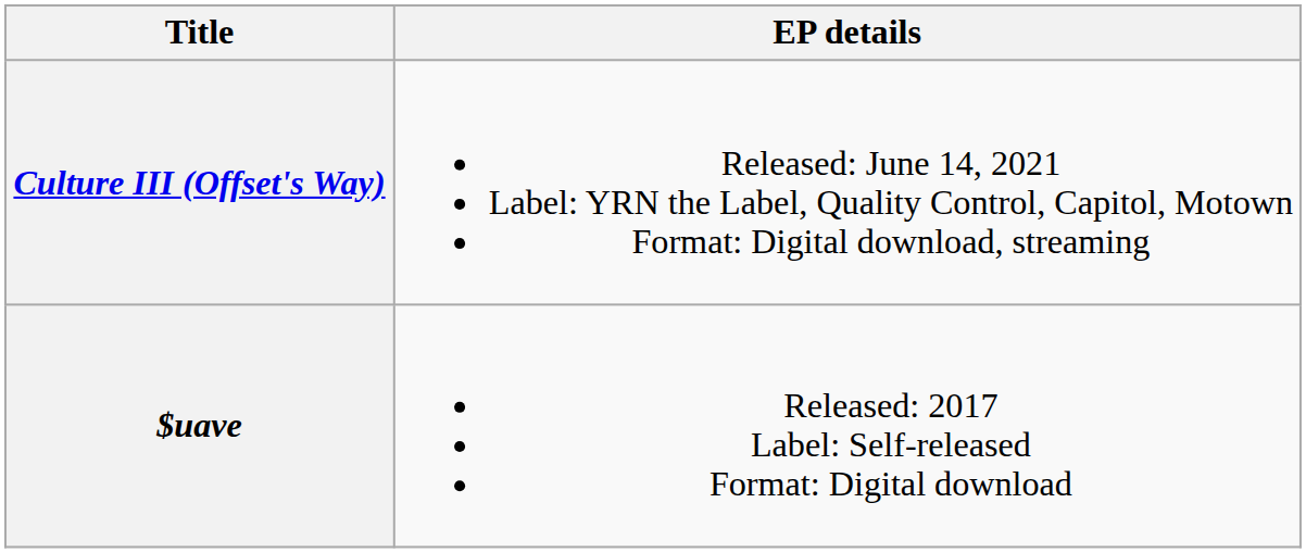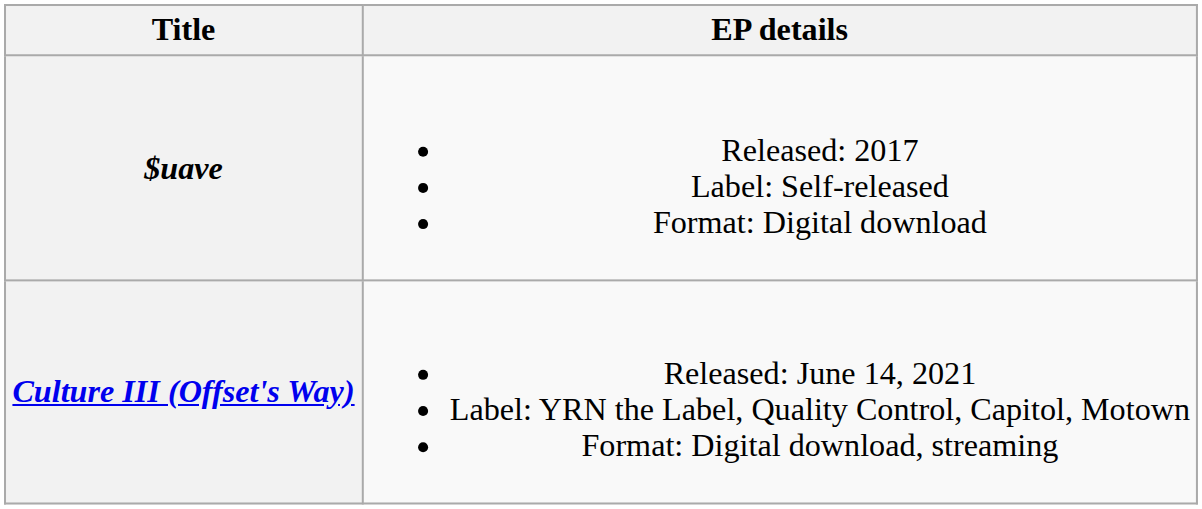rows swapped: $uave <-> Culture III (Offset's Way)
